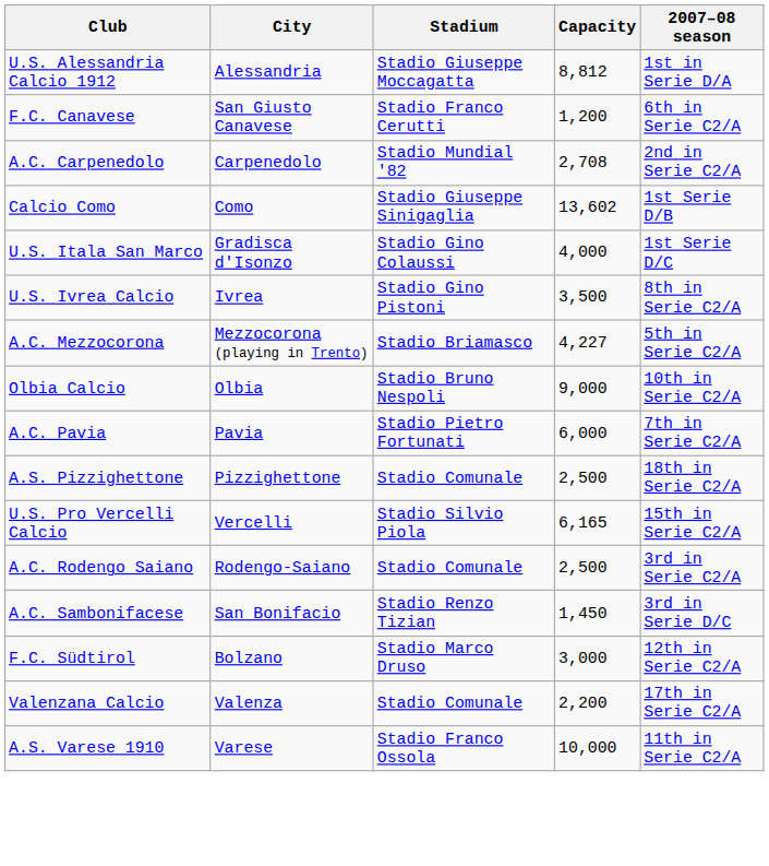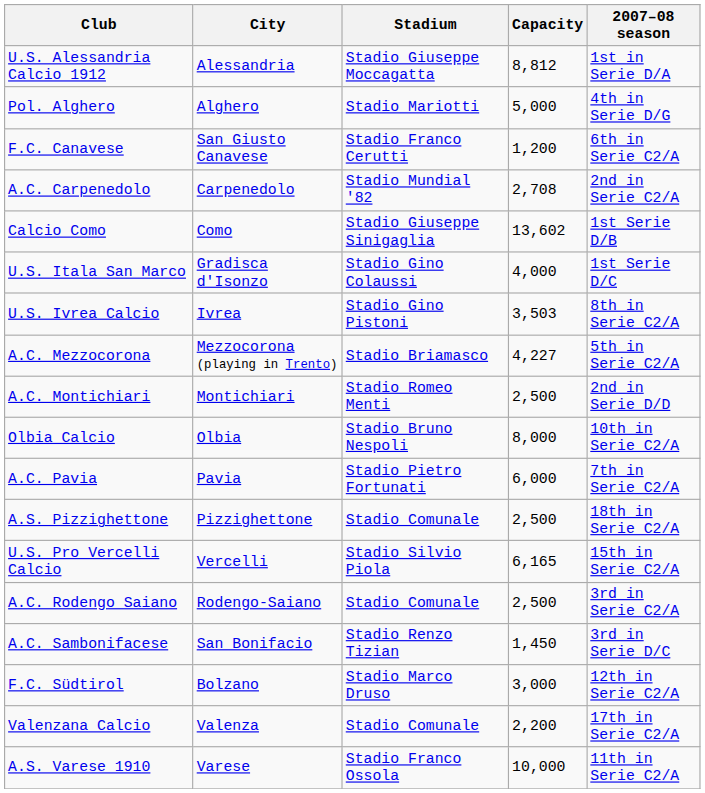+ row: Pol. Alghero | Alghero | Stadio Mariotti | 5,000 | 4th in Serie D/G
U.S. Ivrea Calcio | Capacity: 3,500 -> 3,503
+ row: A.C. Montichiari | Montichiari | Stadio Romeo Menti | 2,500 | 2nd in Serie D/D
Olbia Calcio | Capacity: 9,000 -> 8,000
